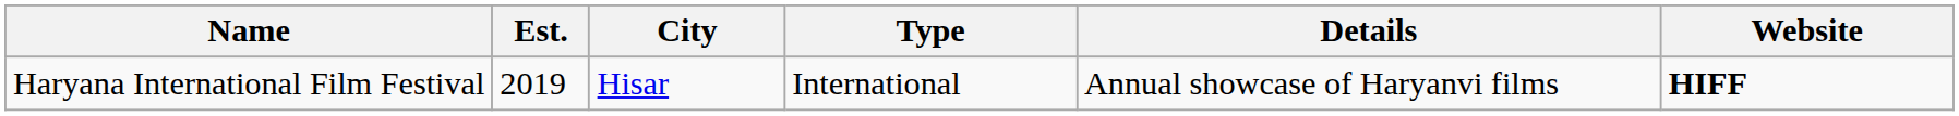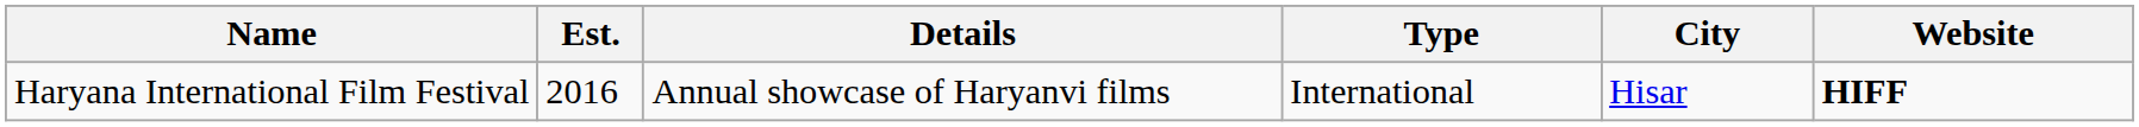columns swapped: City <-> Details
Haryana International Film Festival | Est.: 2019 -> 2016
